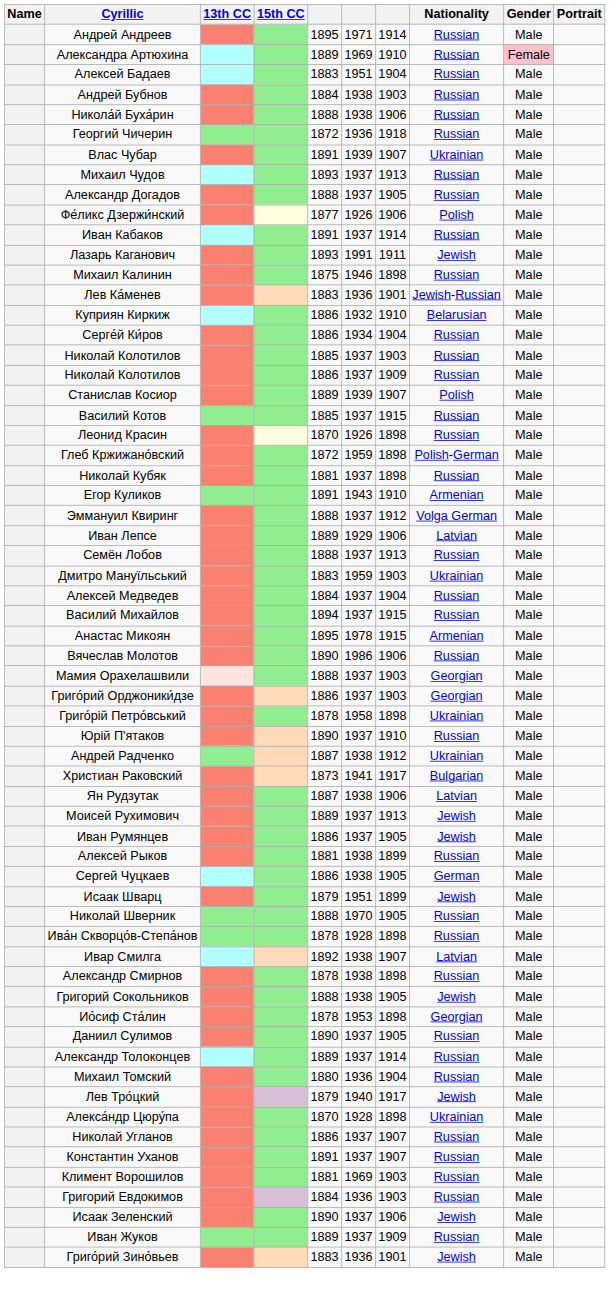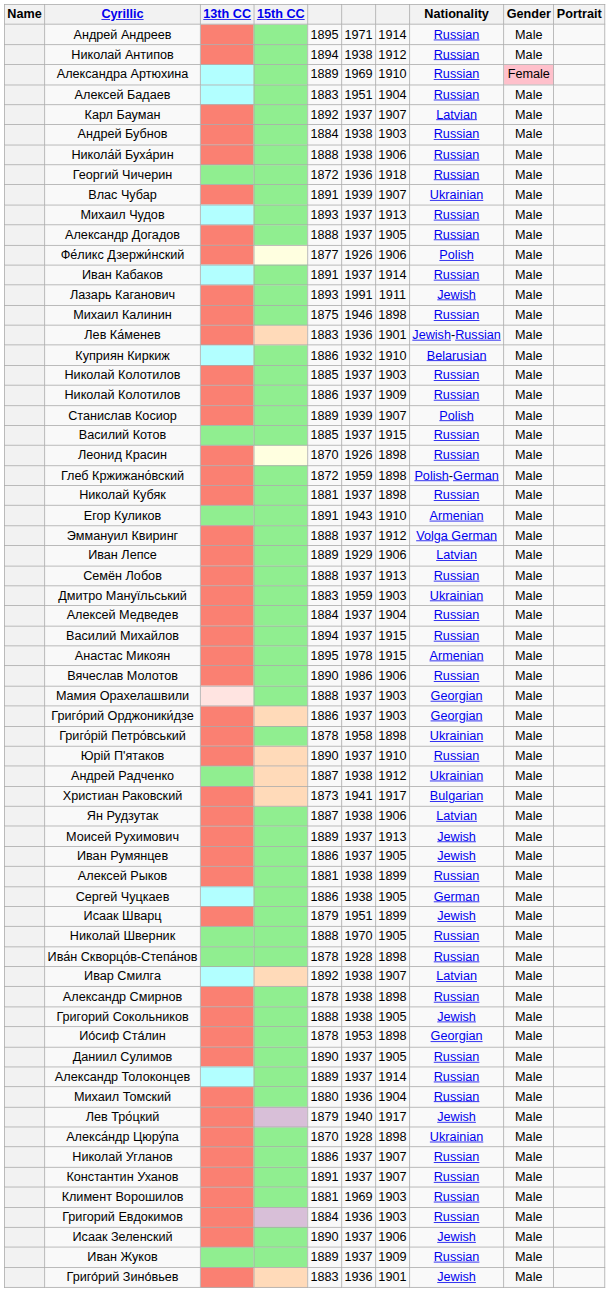+ row: Николай Антипов | 1894 | 1938 | 1912 | Russian | Male
+ row: Карл Бауман | 1892 | 1937 | 1907 | Latvian | Male
- row: Серге́й Ки́ров | 1886 | 1934 | 1904 | Russian | Male
